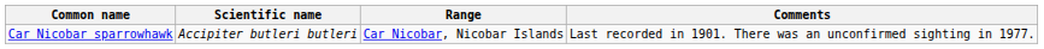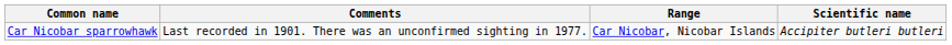columns swapped: Scientific name <-> Comments
